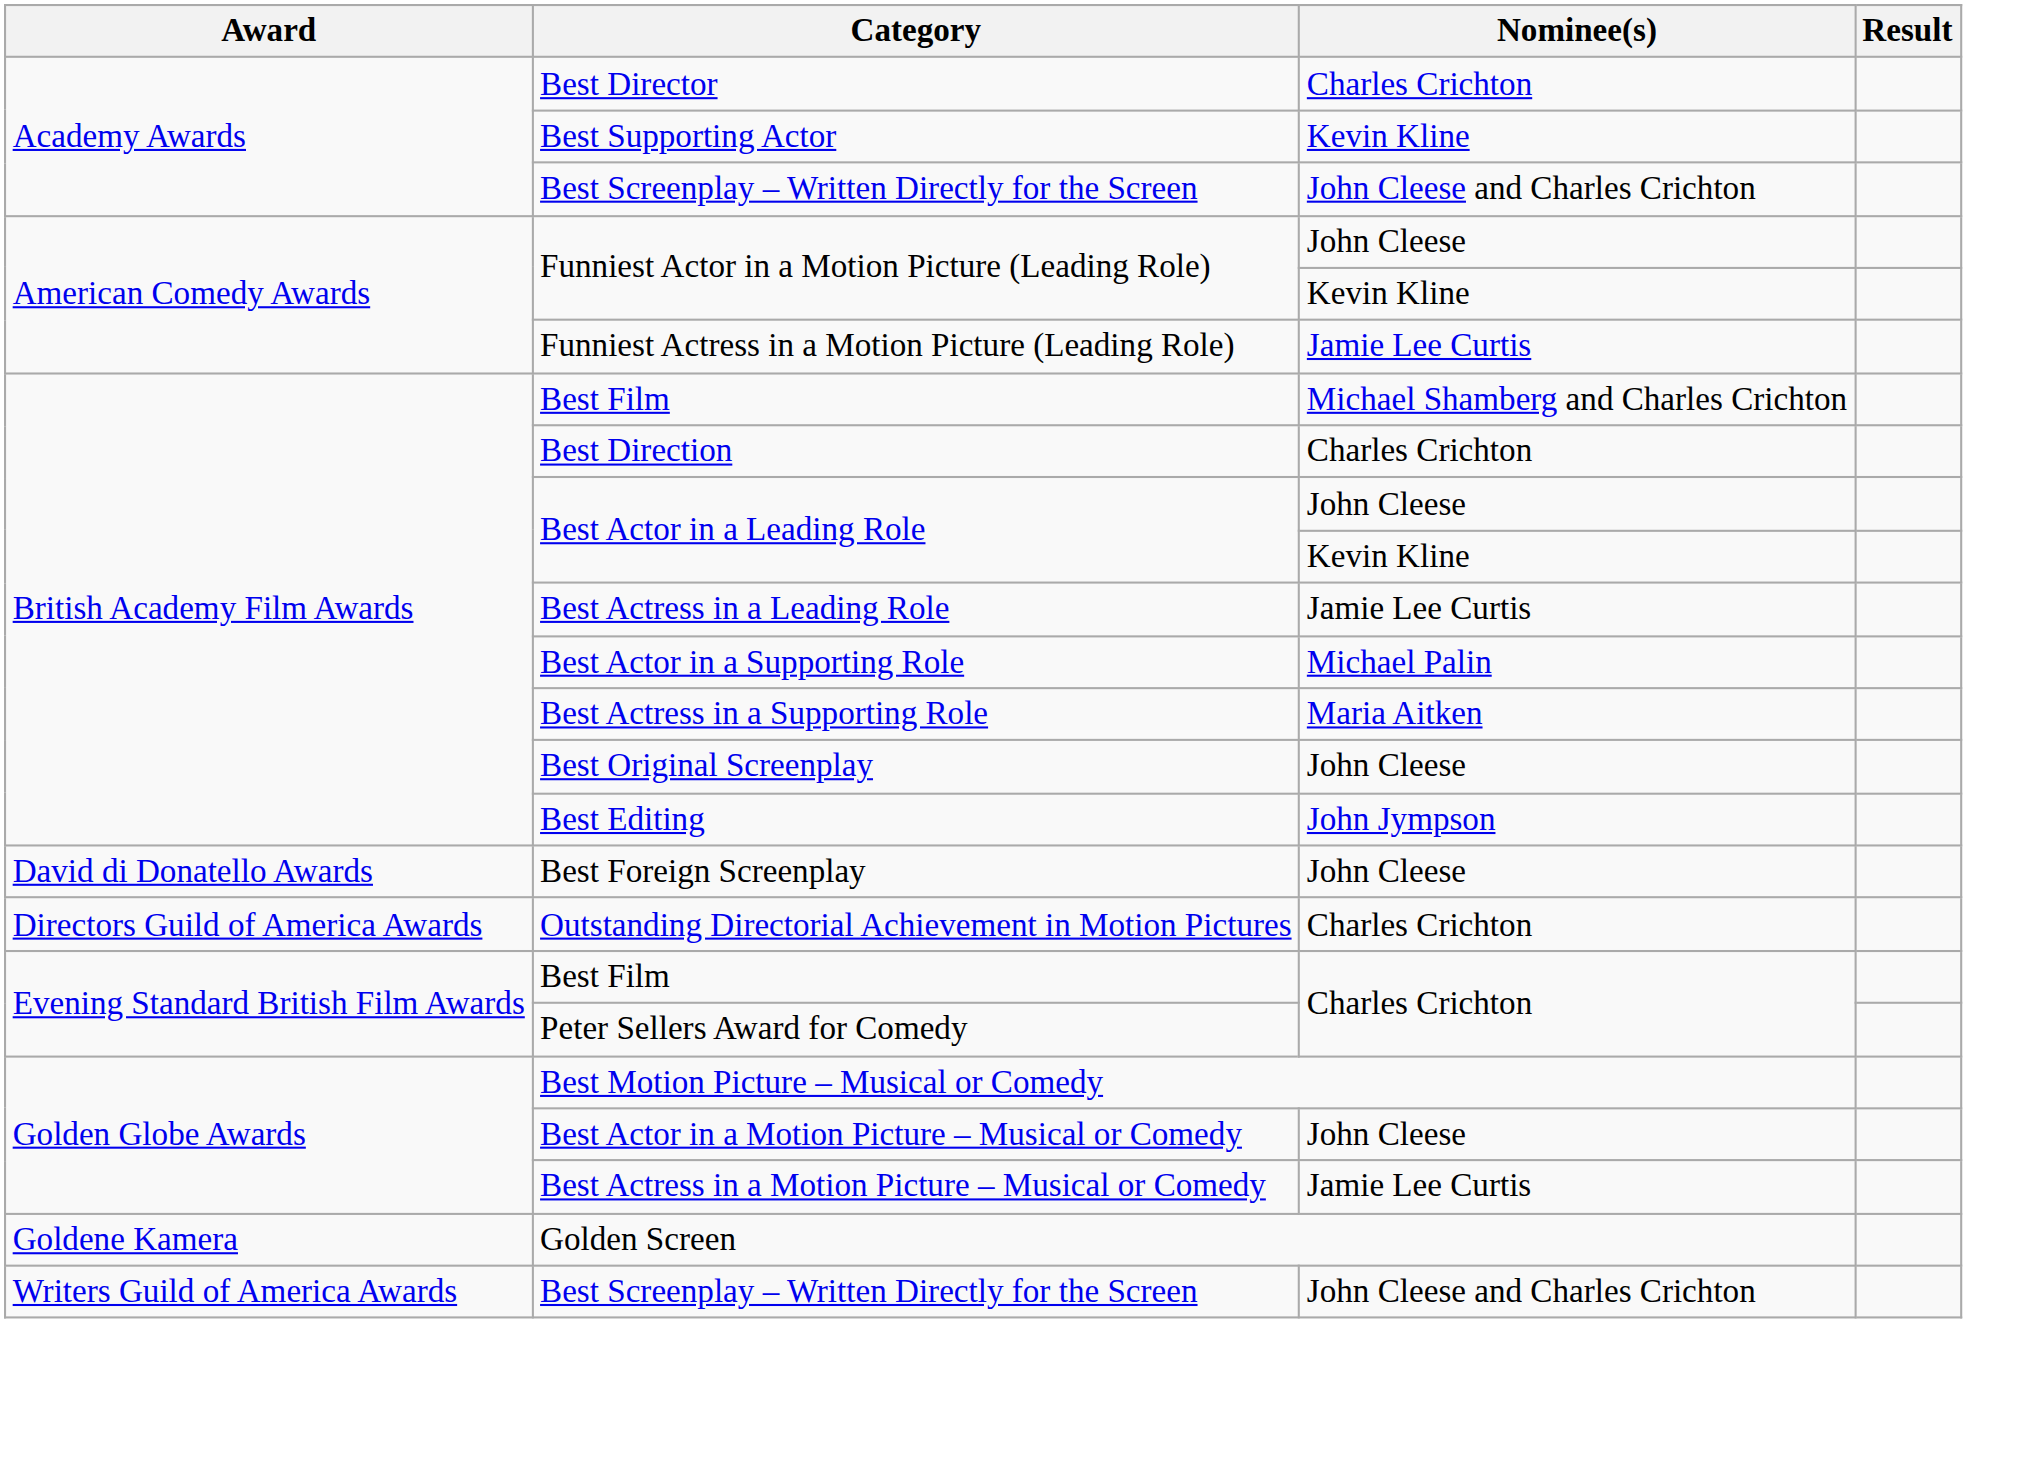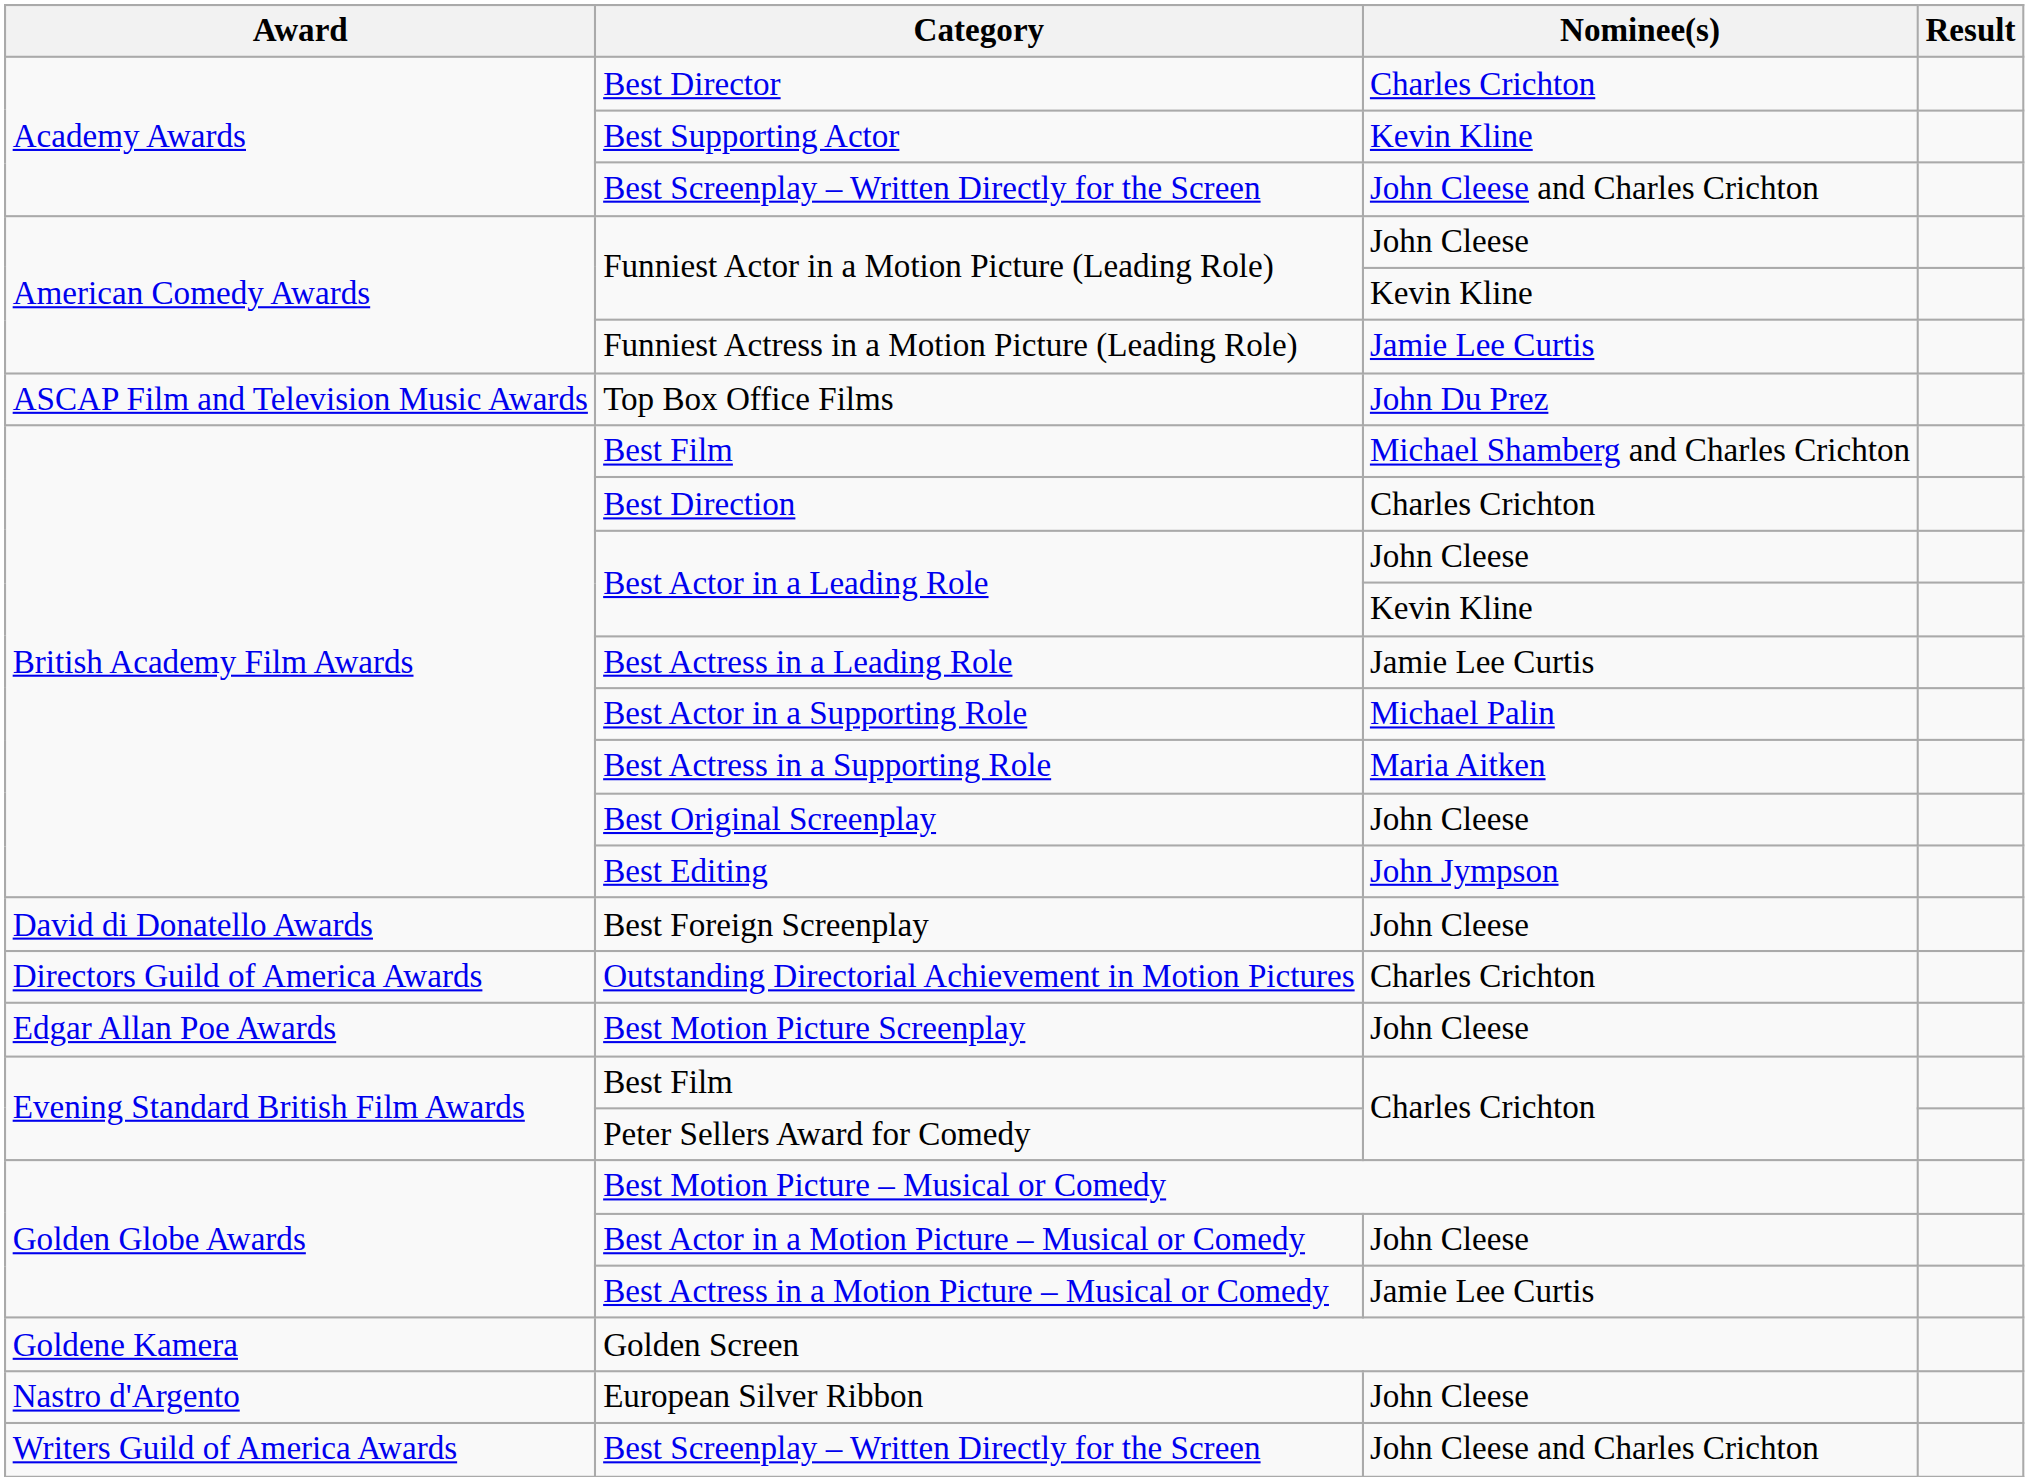+ row: ASCAP Film and Television Music Awards | Top Box Office Films | John Du Prez
+ row: Edgar Allan Poe Awards | Best Motion Picture Screenplay | John Cleese
+ row: Nastro d'Argento | European Silver Ribbon | John Cleese
